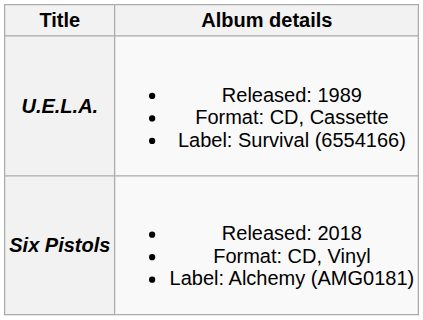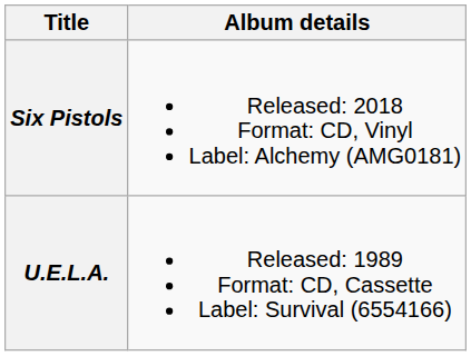rows swapped: U.E.L.A. <-> Six Pistols
